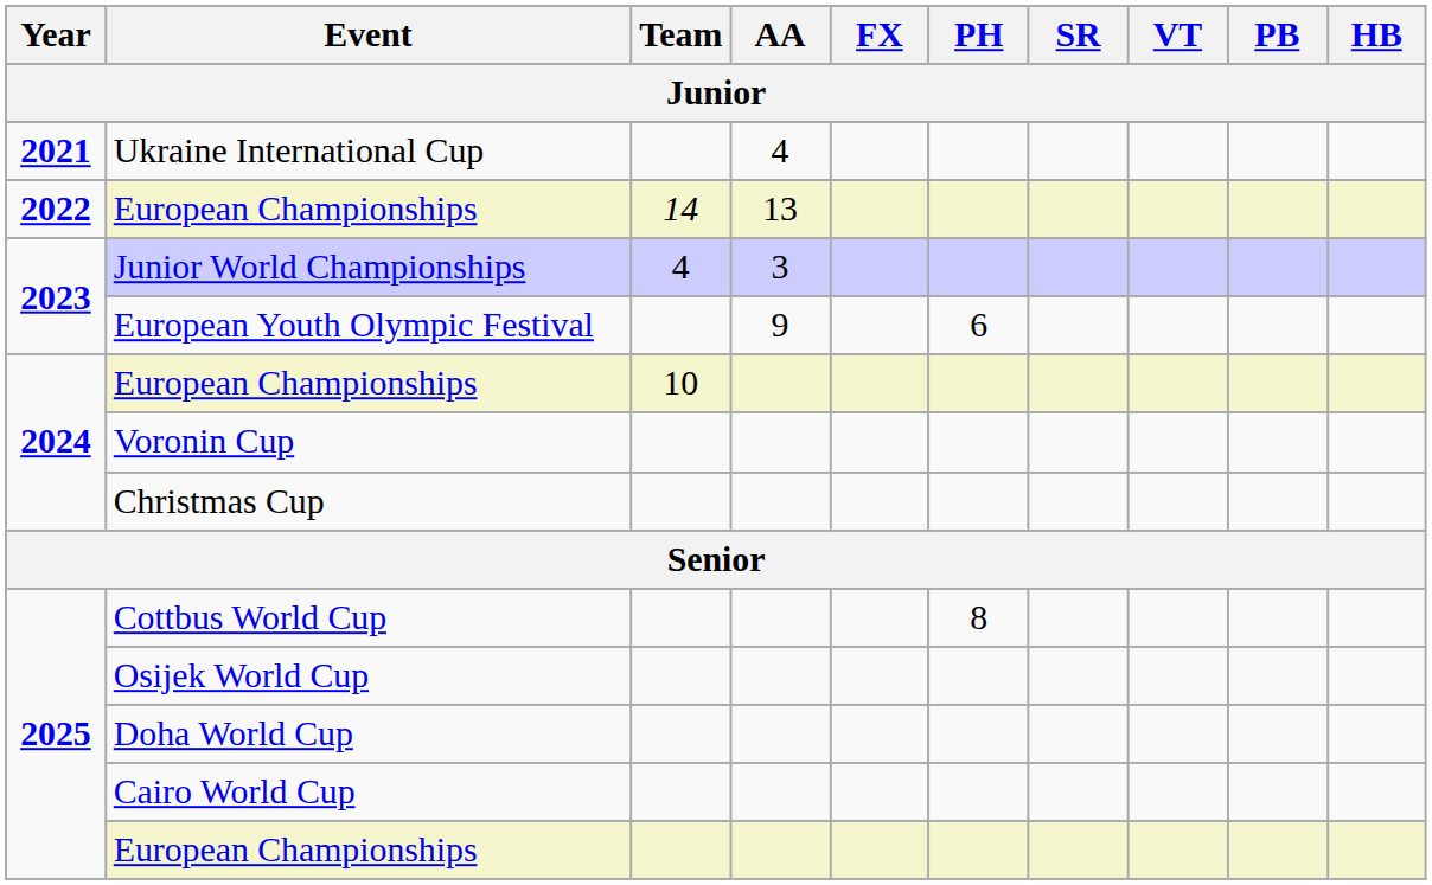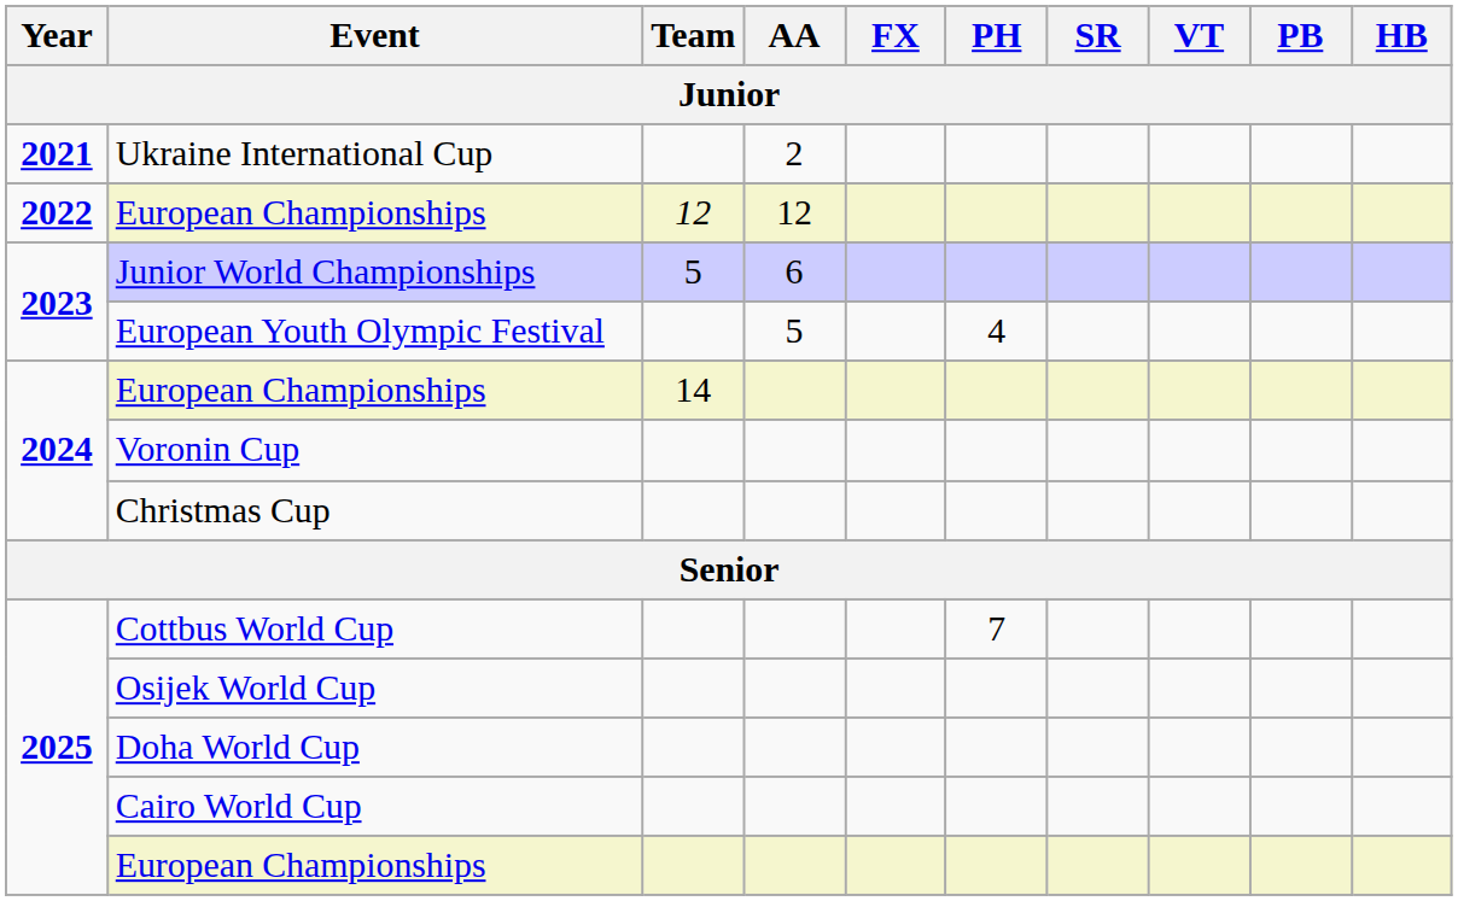Ukraine International Cup | AA: 4 -> 2
2022 / European Championships | Team: 14 -> 12
2022 / European Championships | AA: 13 -> 12
Junior World Championships | Team: 4 -> 5
Junior World Championships | AA: 3 -> 6
European Youth Olympic Festival | AA: 9 -> 5
European Youth Olympic Festival | PH: 6 -> 4
2024 / European Championships | Team: 10 -> 14
Cottbus World Cup | PH: 8 -> 7
